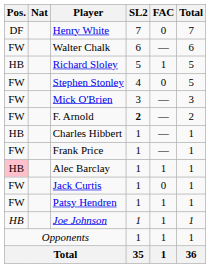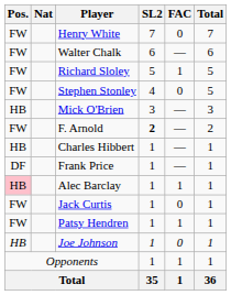Henry White | Pos.: DF -> FW
Richard Sloley | Pos.: HB -> FW
Mick O'Brien | Pos.: FW -> HB
Frank Price | Pos.: FW -> DF
Joe Johnson | FAC: 1 -> 0
